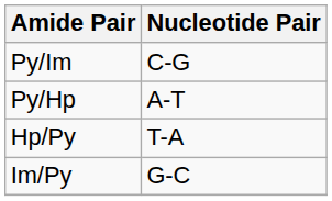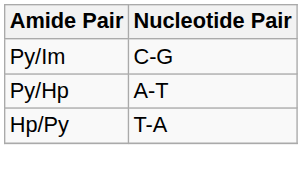- row: Im/Py | G-C
